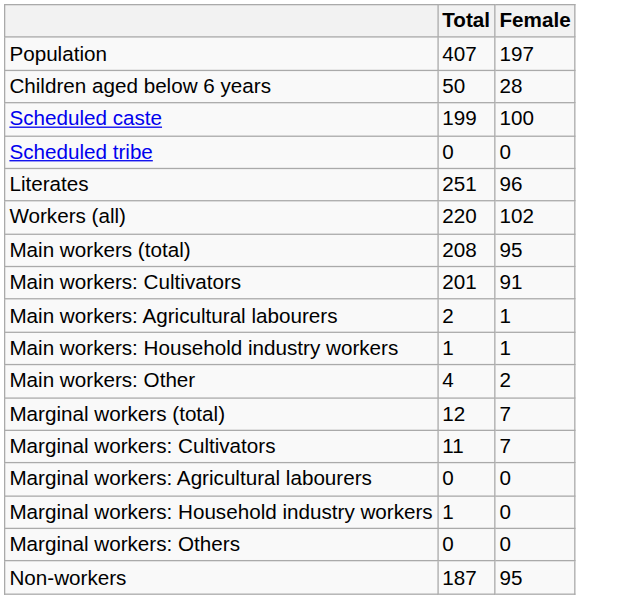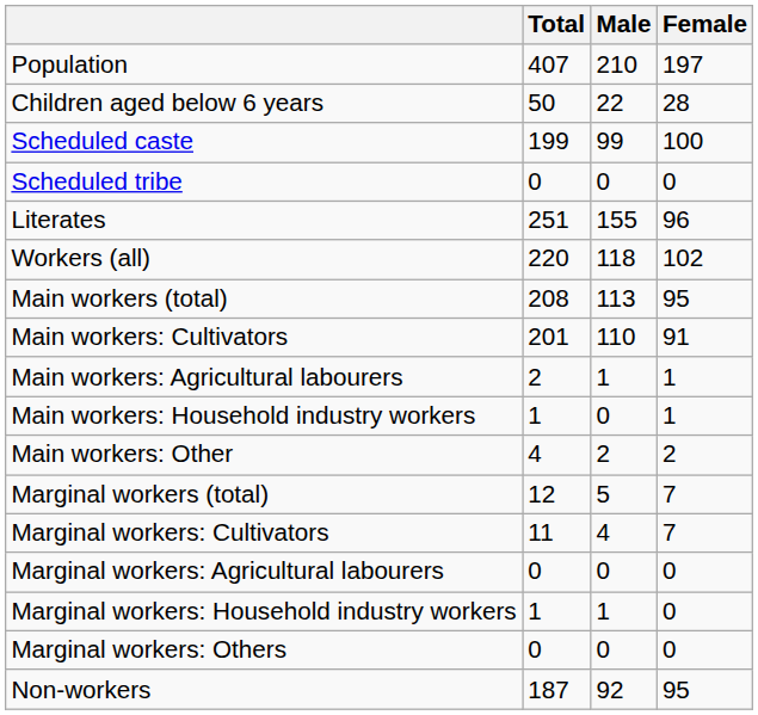+ column: Male | 210 | 22 | 99 | 0 | 155 | 118 | 113 | 110 | 1 | 0 | 2 | 5 | 4 | 0 | 1 | 0 | 92
